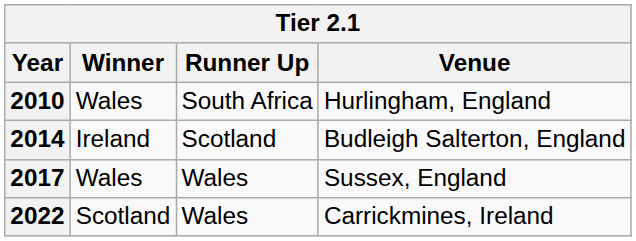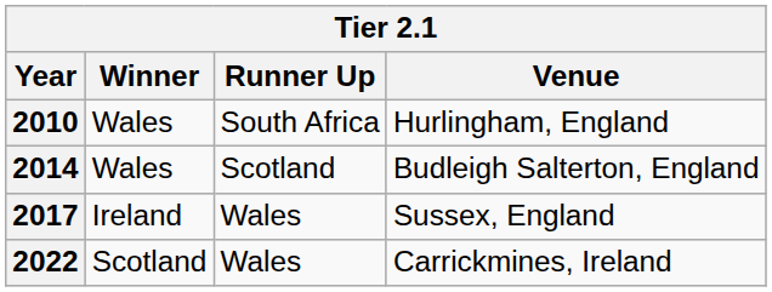2014 | Winner: Ireland -> Wales
2017 | Winner: Wales -> Ireland
